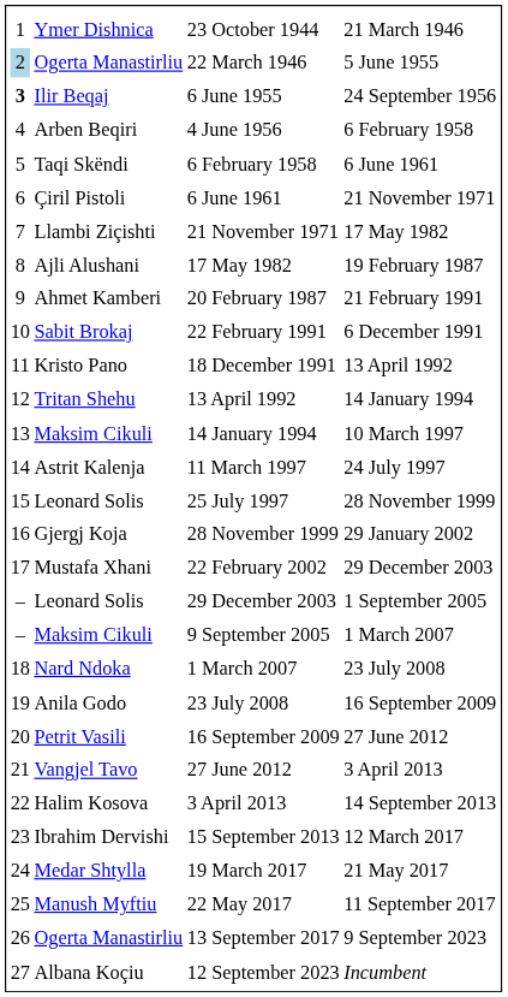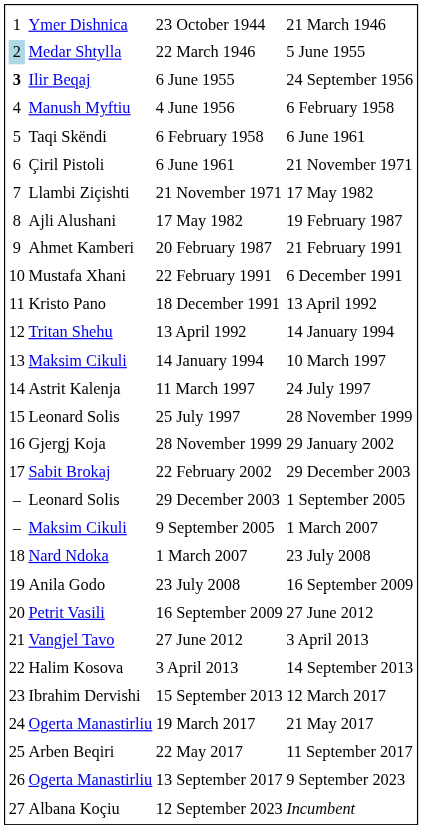22 March 1946 | column 2: Ogerta Manastirliu -> Medar Shtylla
4 June 1956 | column 2: Arben Beqiri -> Manush Myftiu
22 February 1991 | column 2: Sabit Brokaj -> Mustafa Xhani
22 February 2002 | column 2: Mustafa Xhani -> Sabit Brokaj
19 March 2017 | column 2: Medar Shtylla -> Ogerta Manastirliu
22 May 2017 | column 2: Manush Myftiu -> Arben Beqiri
